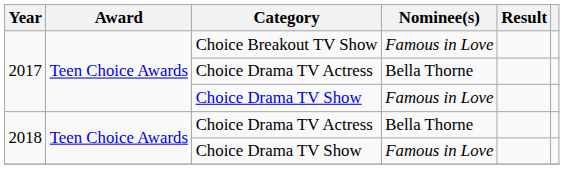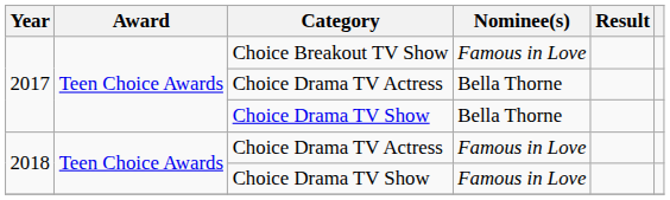2017 / Choice Drama TV Show | Nominee(s): Famous in Love -> Bella Thorne
2018 / Choice Drama TV Actress | Nominee(s): Bella Thorne -> Famous in Love
